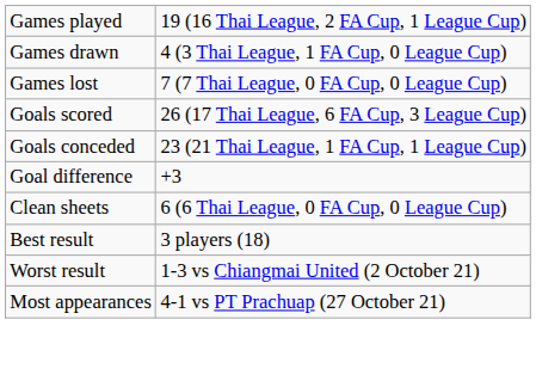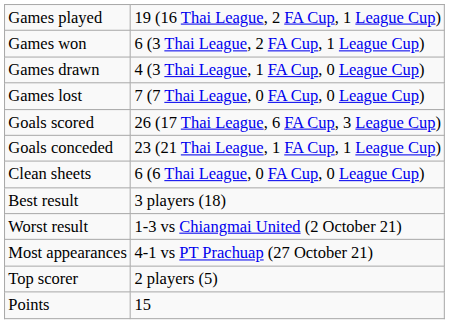+ row: Games won | 6 (3 Thai League, 2 FA Cup, 1 League Cup)
- row: Goal difference | +3
+ row: Top scorer | 2 players (5)
+ row: Points | 15
